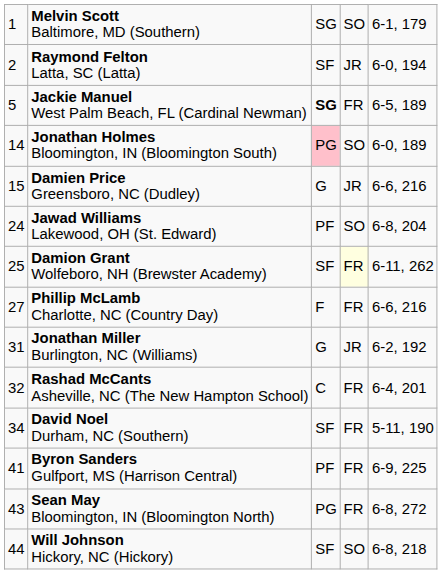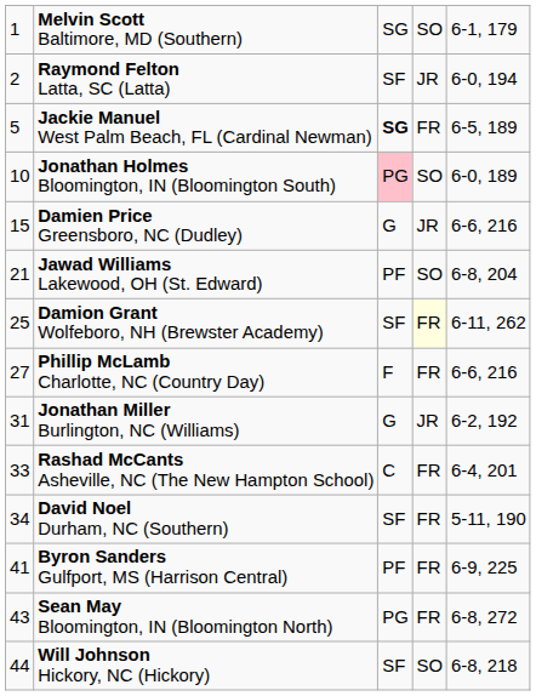Jonathan Holmes Bloomington, IN (Bloomington South) | column 1: 14 -> 10
Jawad Williams Lakewood, OH (St. Edward) | column 1: 24 -> 21
Rashad McCants Asheville, NC (The New Hampton School) | column 1: 32 -> 33
